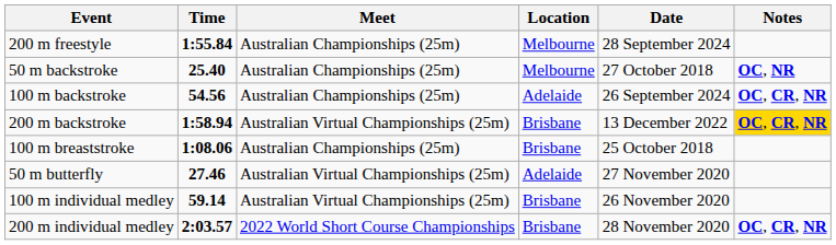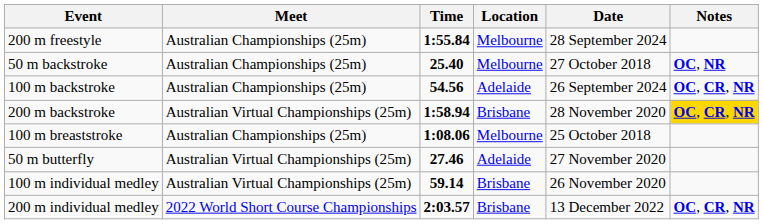columns swapped: Time <-> Meet
200 m backstroke | Date: 13 December 2022 -> 28 November 2020
100 m breaststroke | Location: Brisbane -> Melbourne
200 m individual medley | Date: 28 November 2020 -> 13 December 2022
